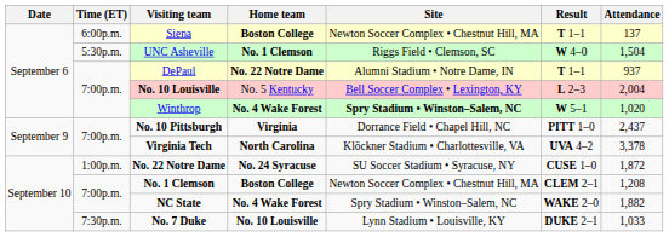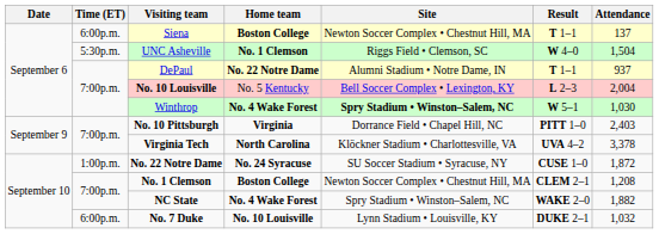Winthrop | Attendance: 1,020 -> 1,030
No. 10 Pittsburgh | Attendance: 2,437 -> 2,403
No. 7 Duke | Time (ET): 7:30p.m. -> 6:00p.m.
No. 7 Duke | Attendance: 1,033 -> 1,032
